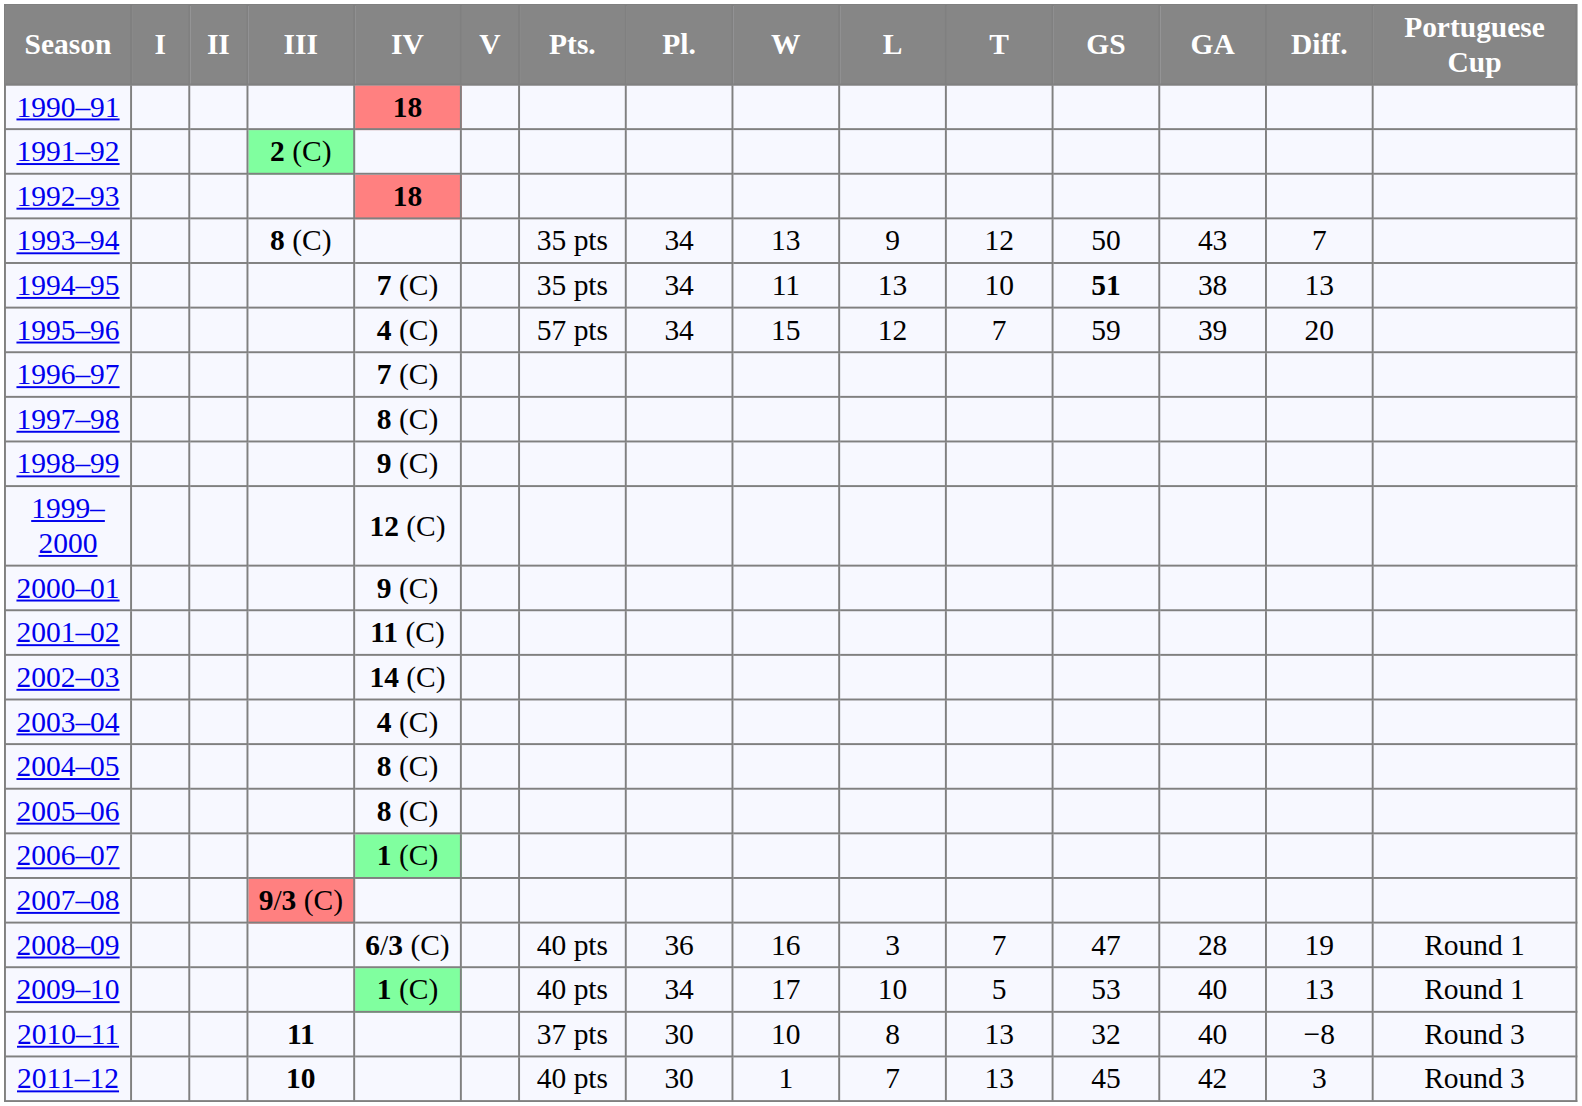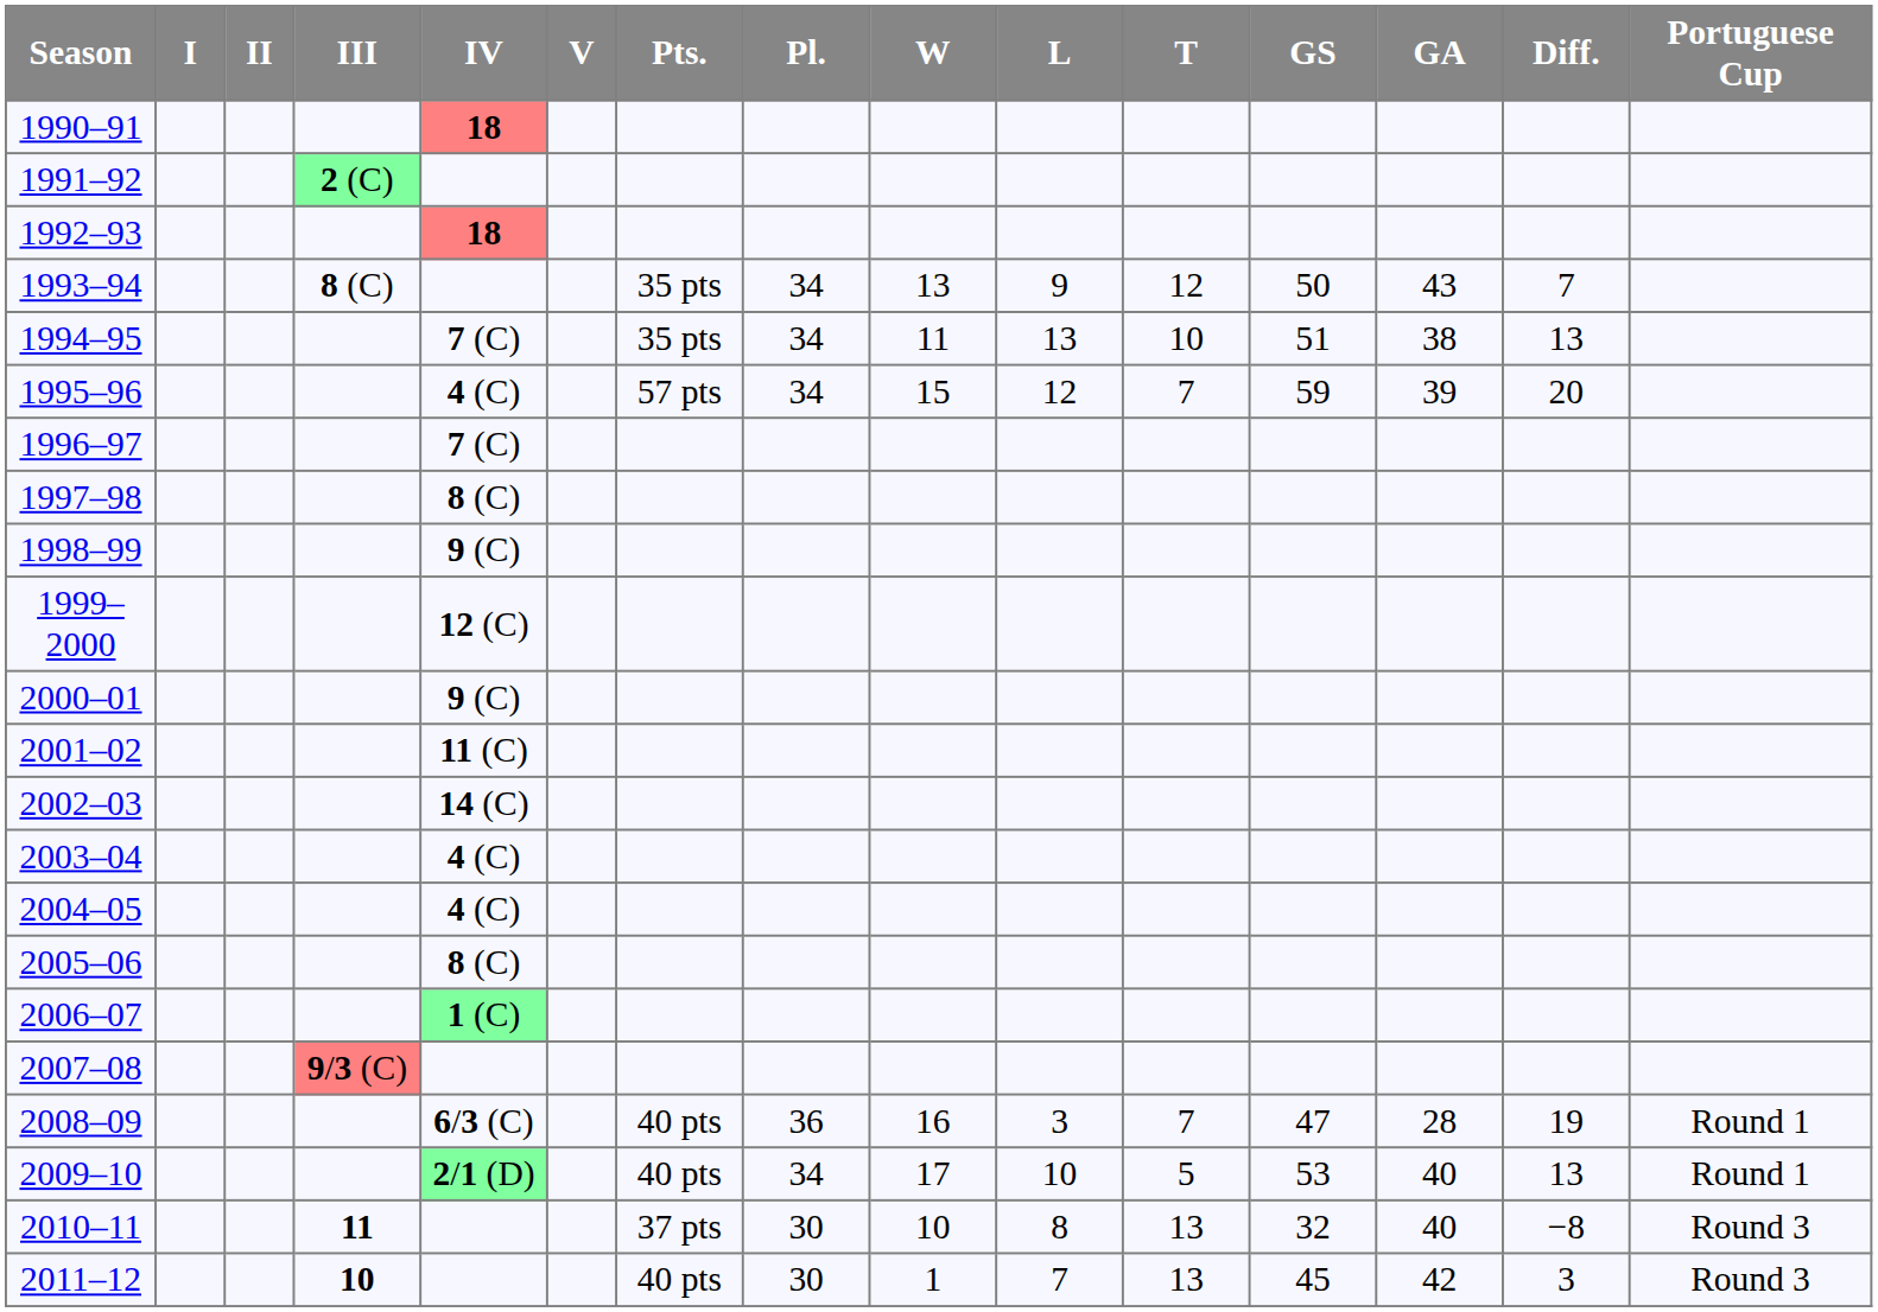1994–95 | GS: bold -> normal
2004–05 | IV: 8 (C) -> 4 (C)
2009–10 | IV: 1 (C) -> 2/1 (D)
